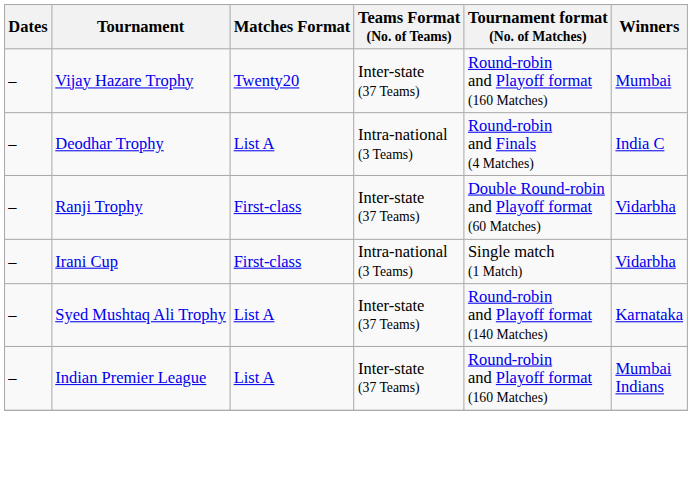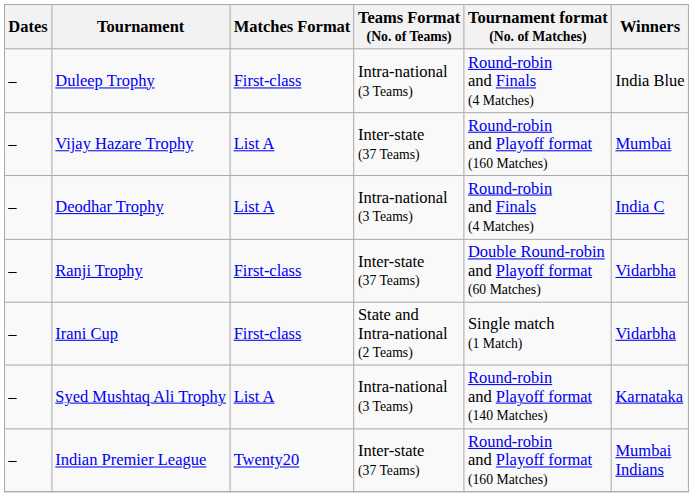+ row: – | Duleep Trophy | First-class | Intra-national (3 Teams) | Round-robin and Finals (4 Matches) | India Blue
Vijay Hazare Trophy | Matches Format: Twenty20 -> List A
Irani Cup | Teams Format (No. of Teams): Intra-national (3 Teams) -> State and Intra-national (2 Teams)
Syed Mushtaq Ali Trophy | Teams Format (No. of Teams): Inter-state (37 Teams) -> Intra-national (3 Teams)
Indian Premier League | Matches Format: List A -> Twenty20
